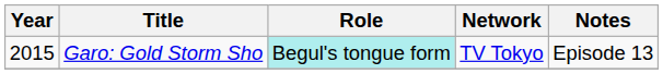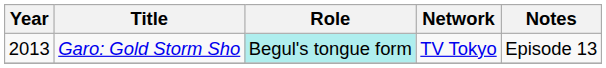Garo: Gold Storm Sho | Year: 2015 -> 2013
